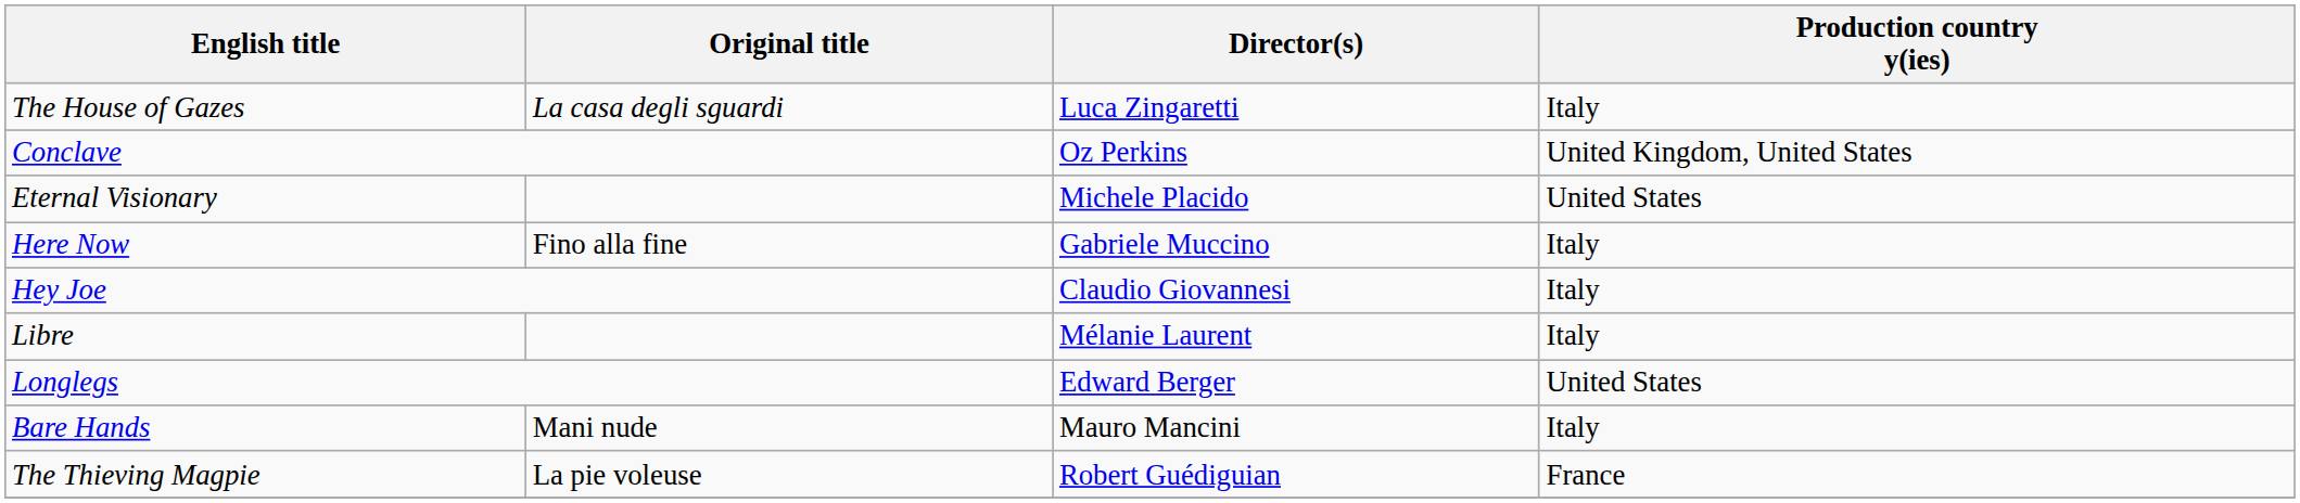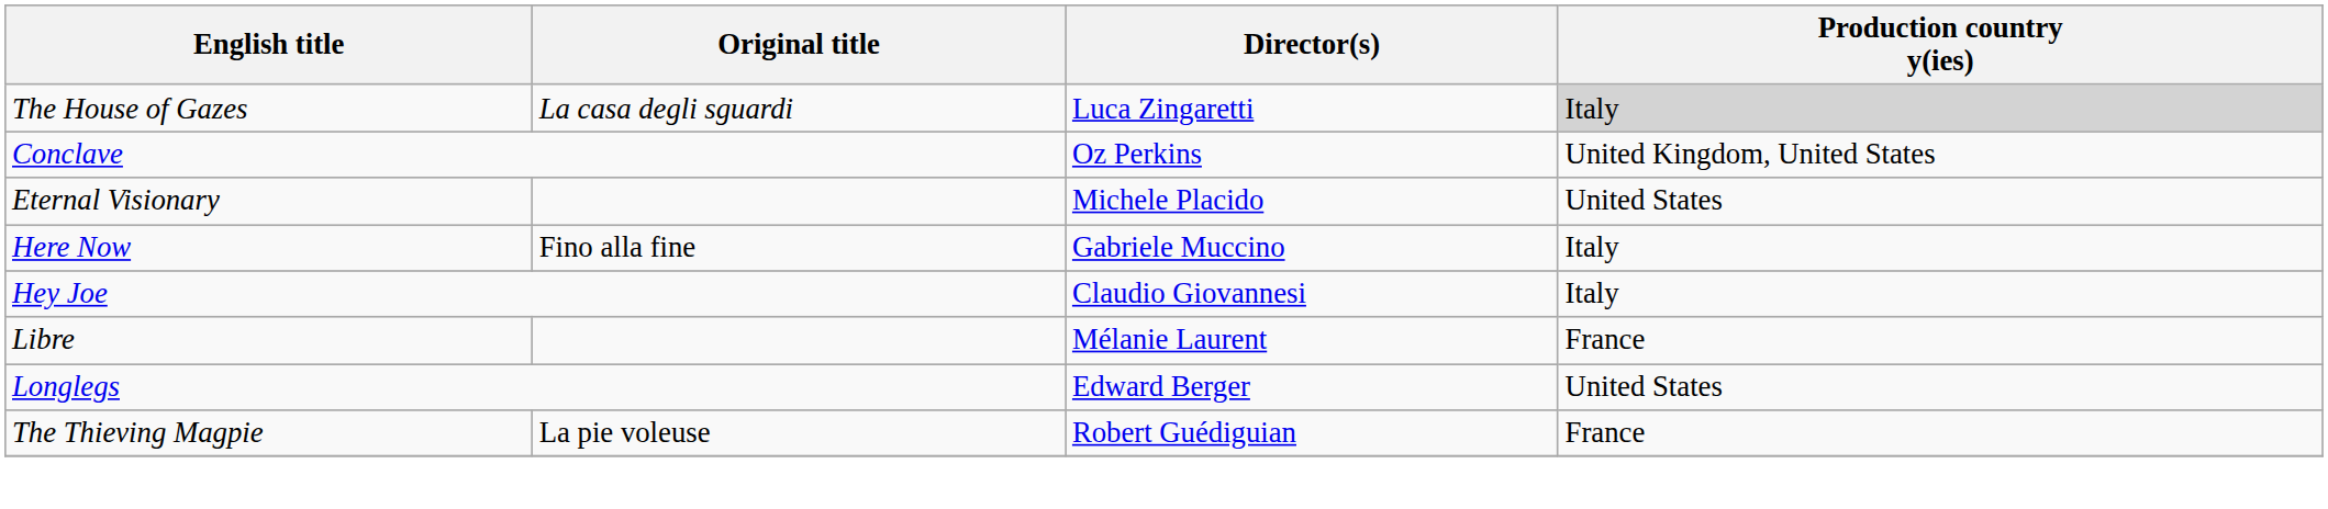The House of Gazes | Production country y(ies): no background -> lightgrey background
Libre | Production country y(ies): Italy -> France
- row: Bare Hands | Mani nude | Mauro Mancini | Italy
